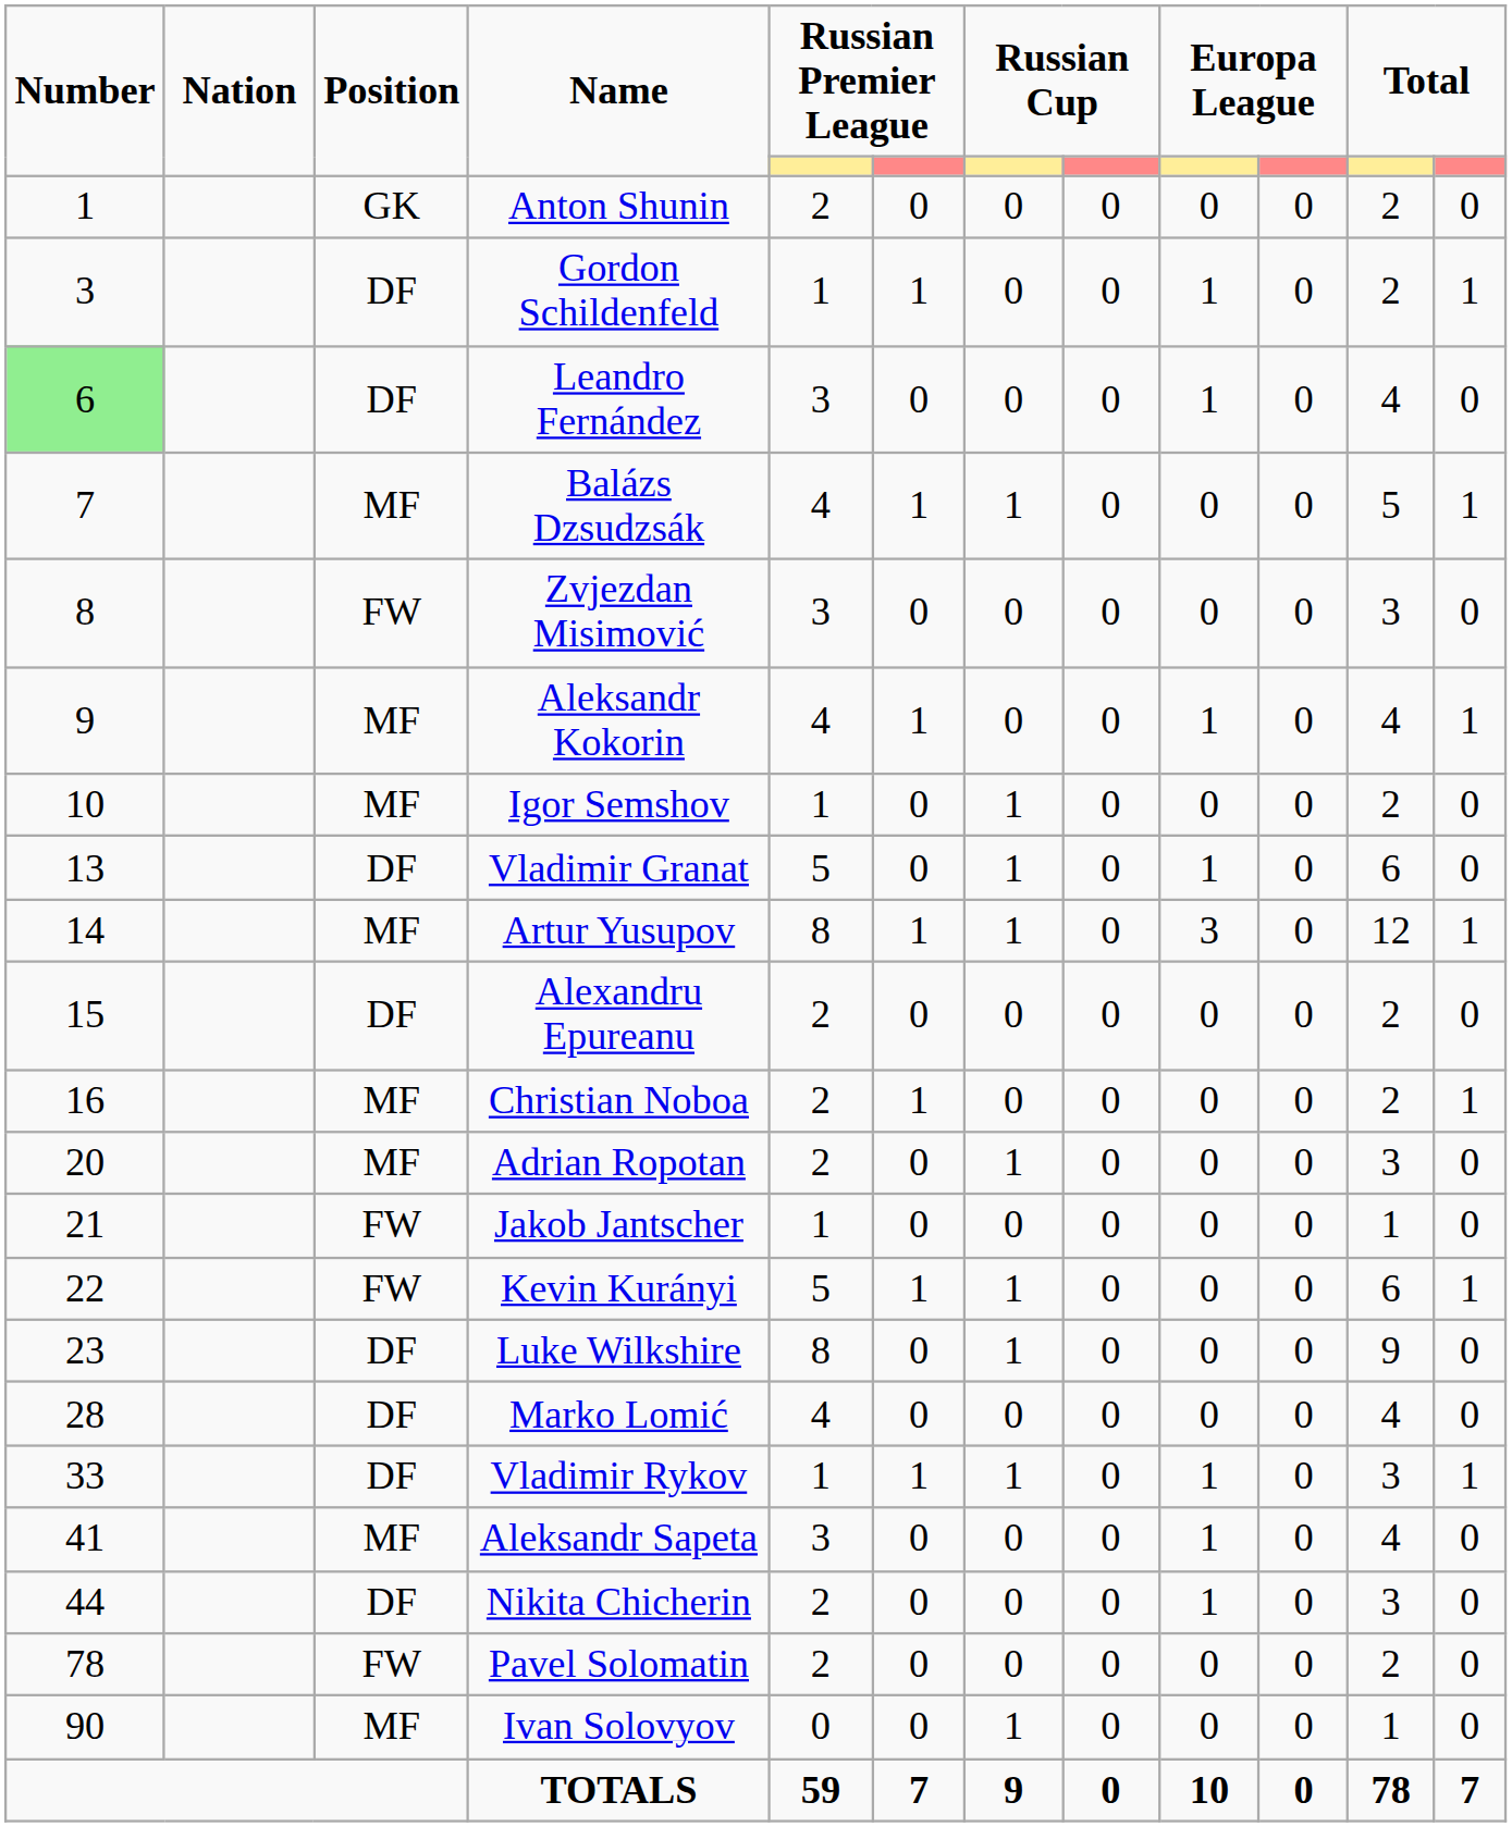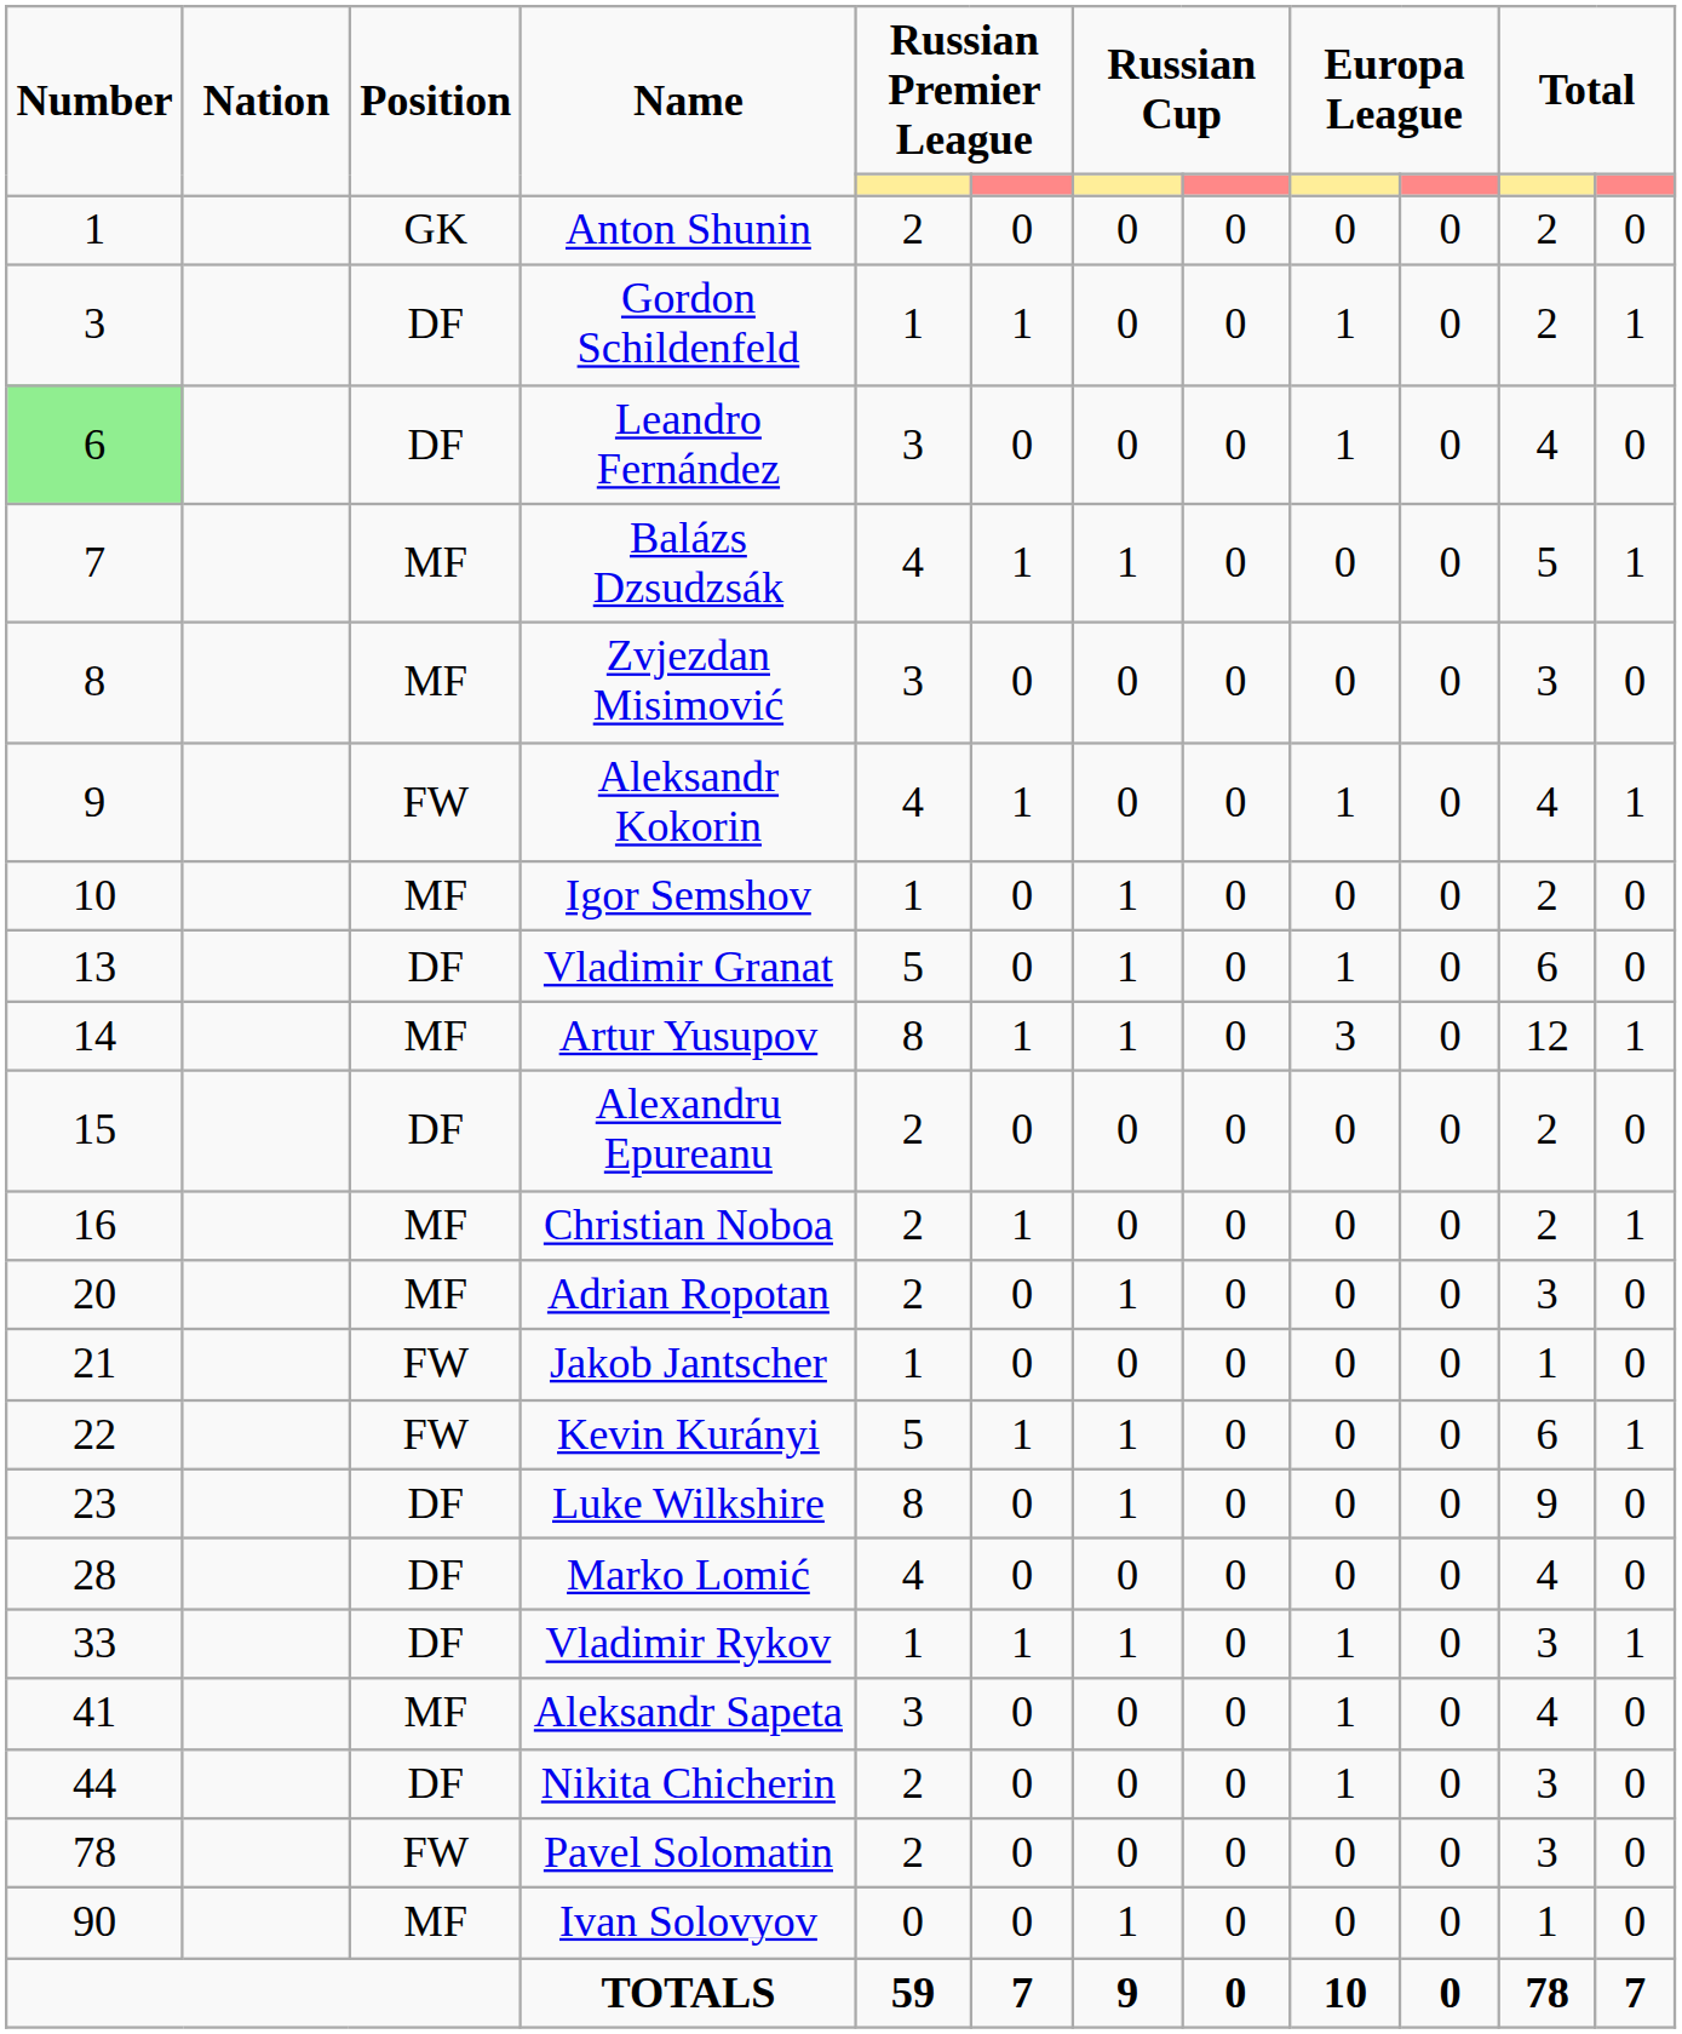Zvjezdan Misimović | Position: FW -> MF
Aleksandr Kokorin | Position: MF -> FW
Pavel Solomatin | column 11: 2 -> 3
